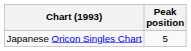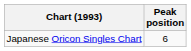Japanese Oricon Singles Chart | Peak position: 5 -> 6
